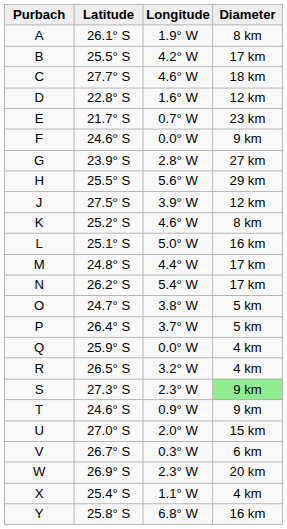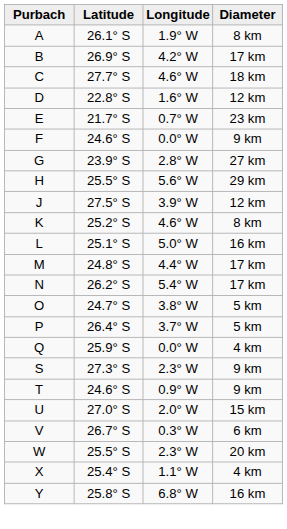B | Latitude: 25.5° S -> 26.9° S
- row: R | 26.5° S | 3.2° W | 4 km
S | Diameter: lightgreen background -> no background
W | Latitude: 26.9° S -> 25.5° S
